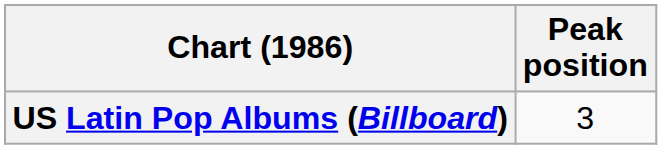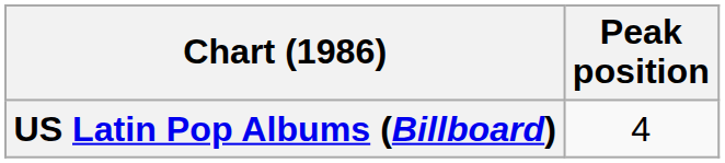US Latin Pop Albums (Billboard) | Peak position: 3 -> 4
